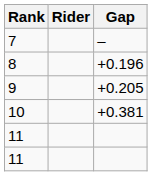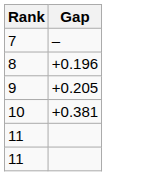- column: Rider
